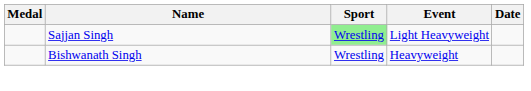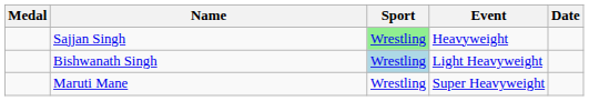Sajjan Singh | Event: Light Heavyweight -> Heavyweight
Bishwanath Singh | Sport: no background -> lightblue background
Bishwanath Singh | Event: Heavyweight -> Light Heavyweight
+ row: Maruti Mane | Wrestling | Super Heavyweight
